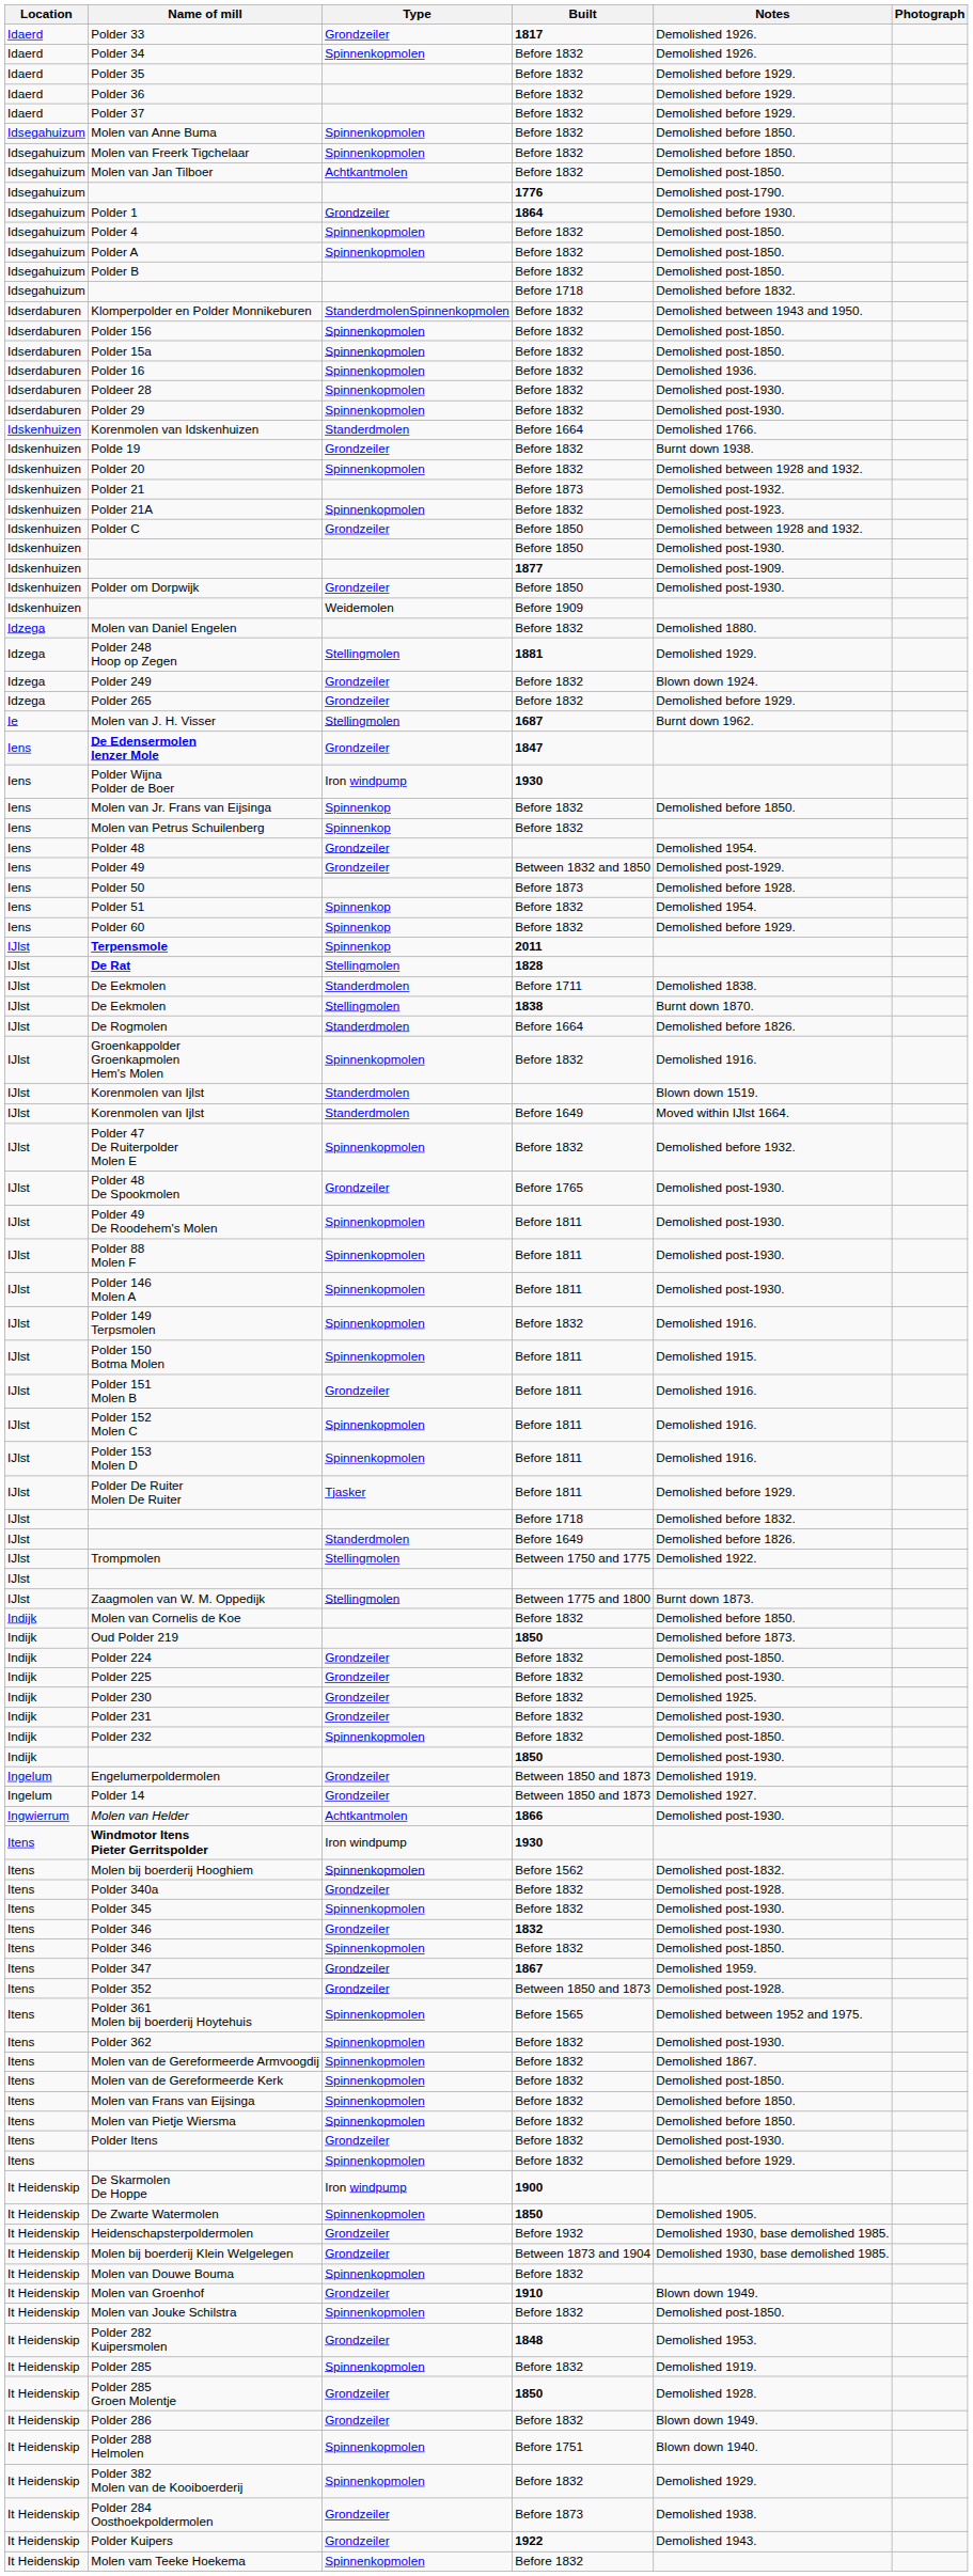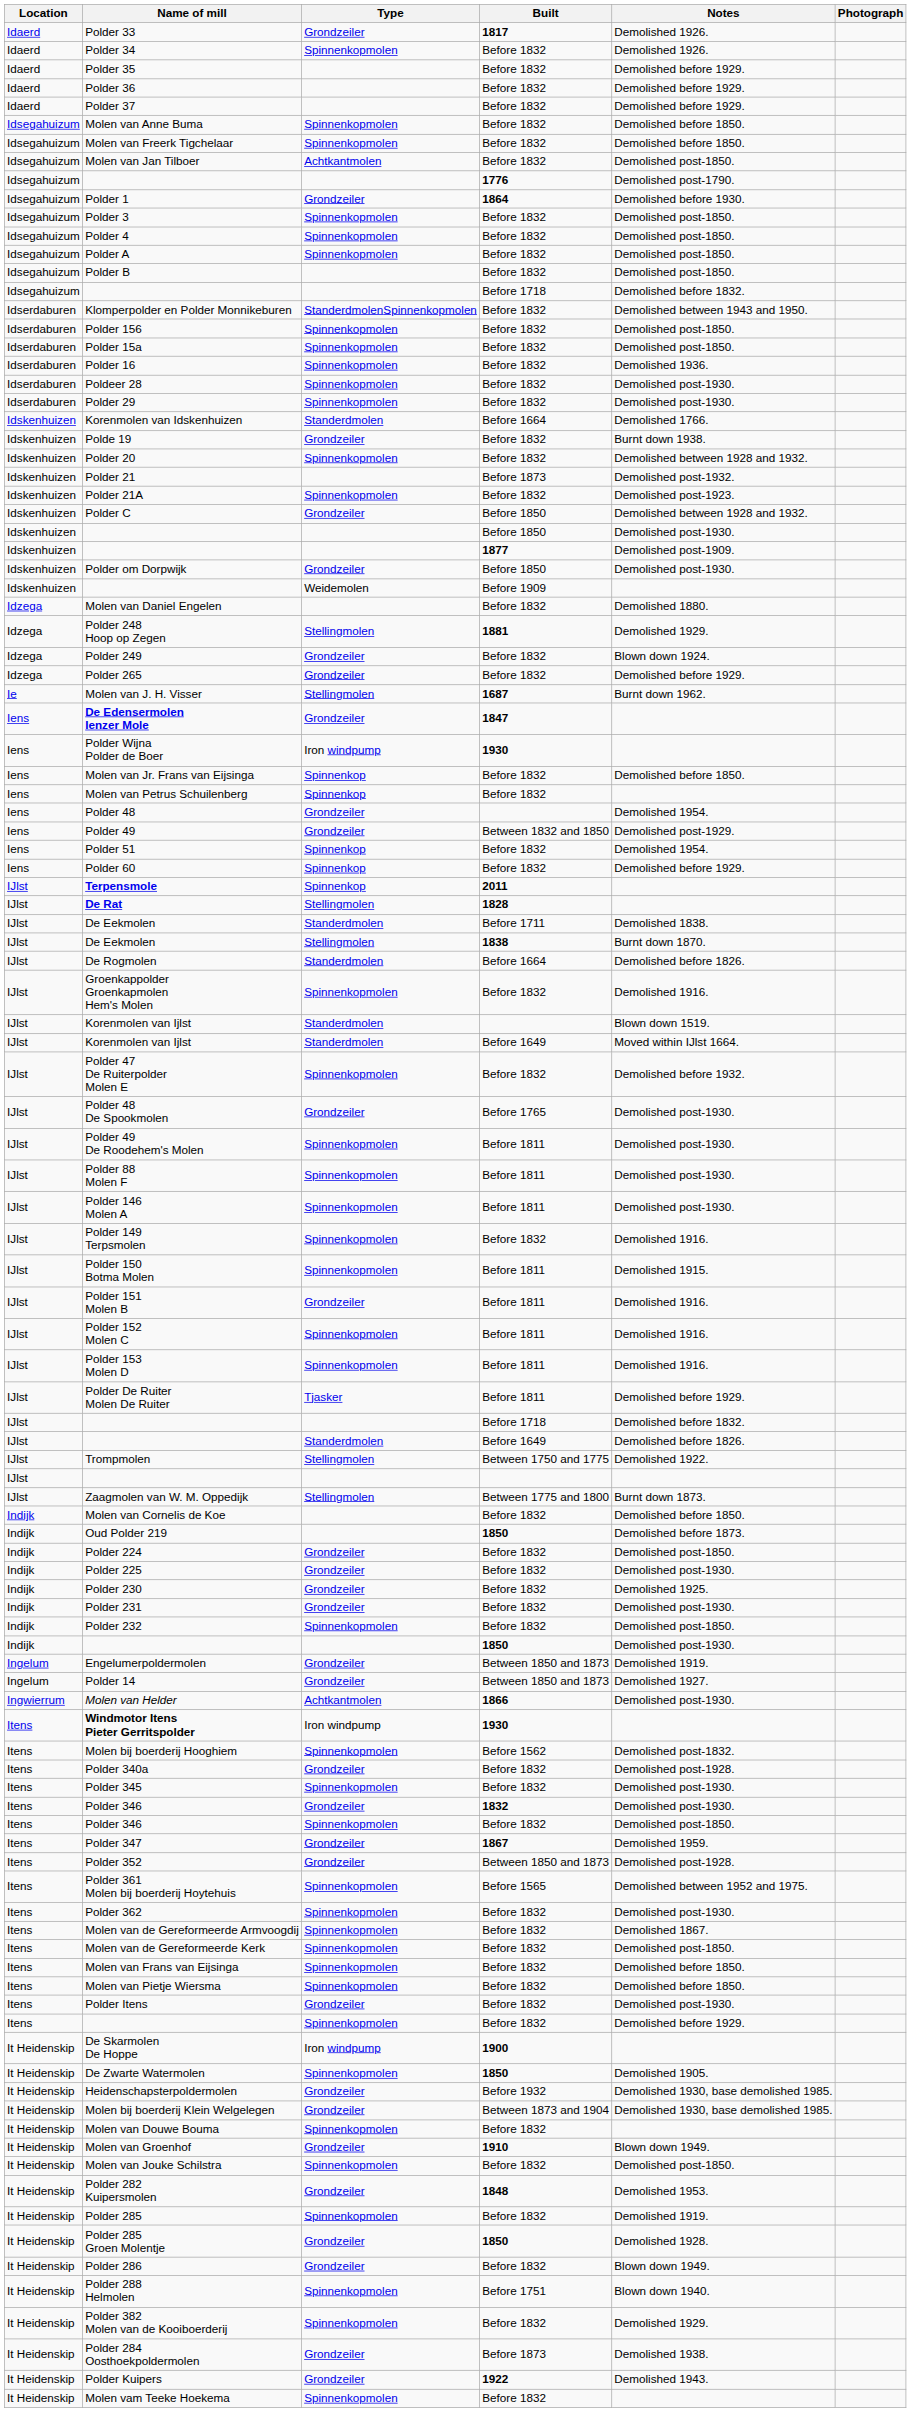+ row: Idsegahuizum | Polder 3 | Spinnenkopmolen | Before 1832 | Demolished post-1850.
- row: Iens | Polder 50 | Before 1873 | Demolished before 1928.
